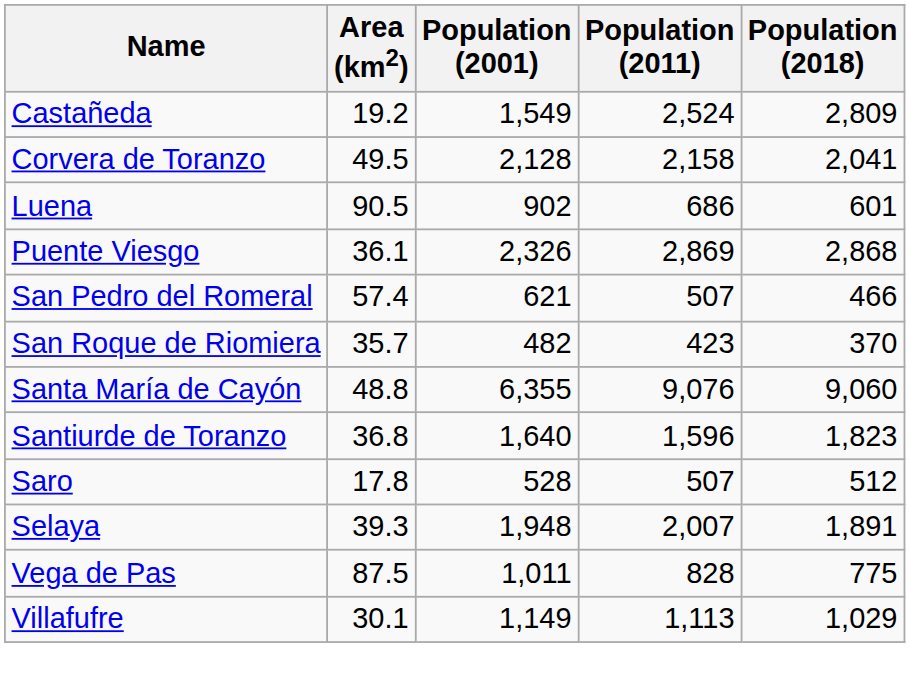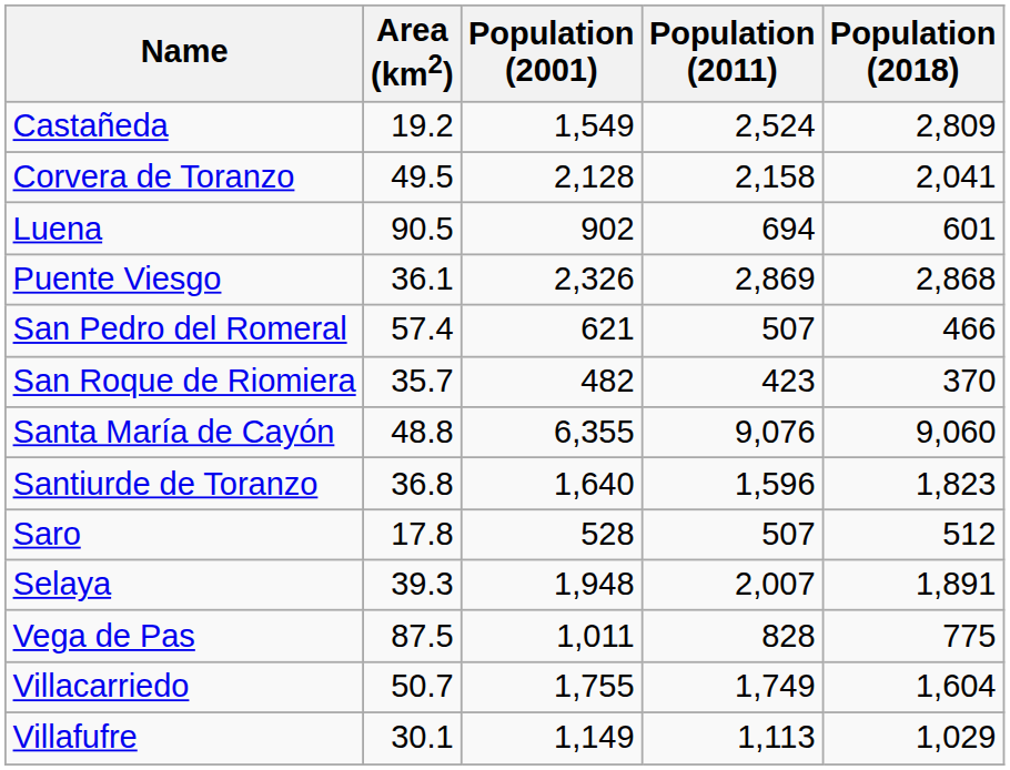Luena | Population (2011): 686 -> 694
+ row: Villacarriedo | 50.7 | 1,755 | 1,749 | 1,604
